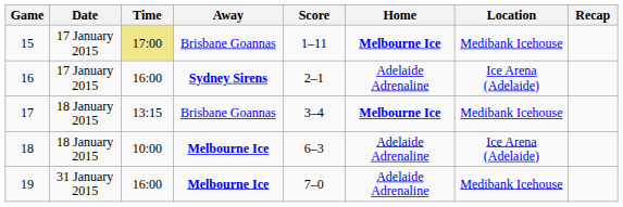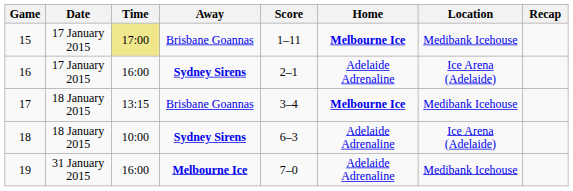18 | Away: Melbourne Ice -> Sydney Sirens
